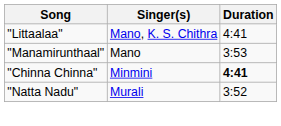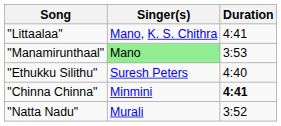"Manamirunthaal" | Singer(s): no background -> lightgreen background
+ row: "Ethukku Silithu" | Suresh Peters | 4:40
